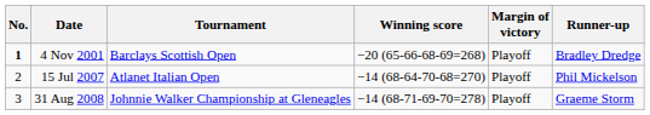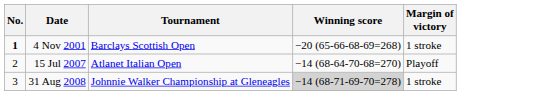- column: Runner-up | Bradley Dredge | Phil Mickelson | Graeme Storm
4 Nov 2001 | Margin of victory: Playoff -> 1 stroke
31 Aug 2008 | Winning score: no background -> lightgrey background
31 Aug 2008 | Margin of victory: Playoff -> 1 stroke
